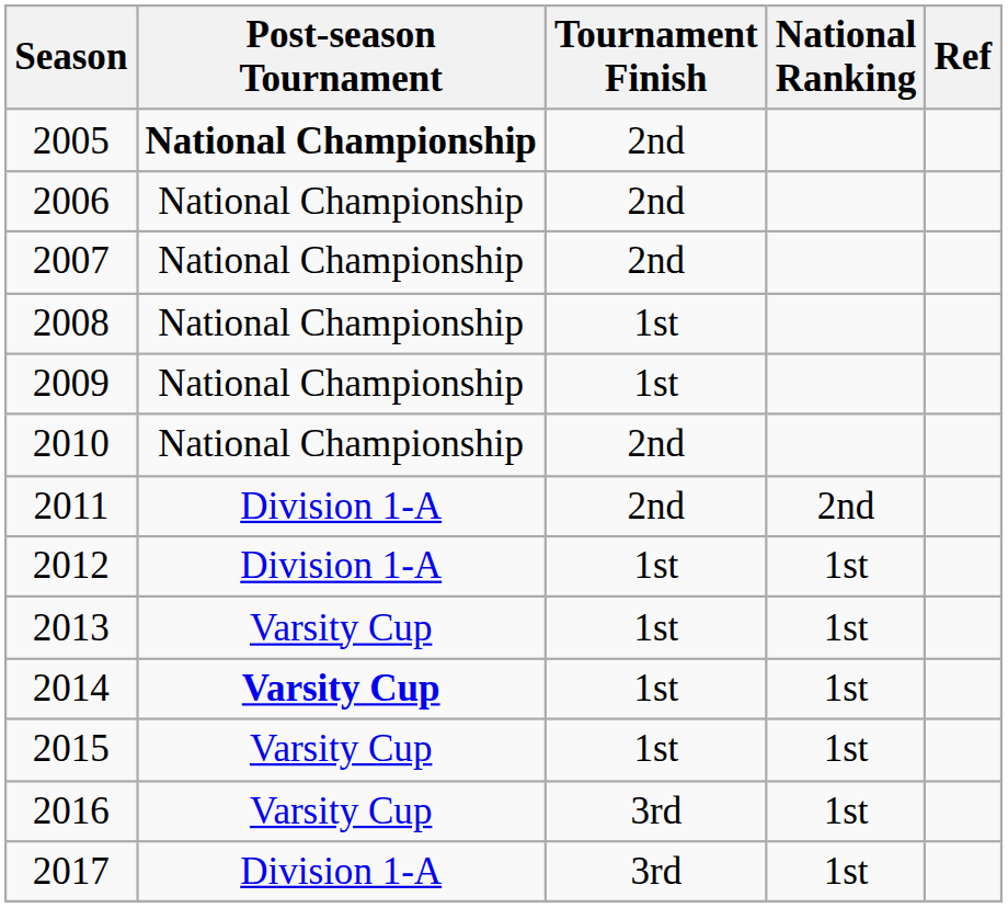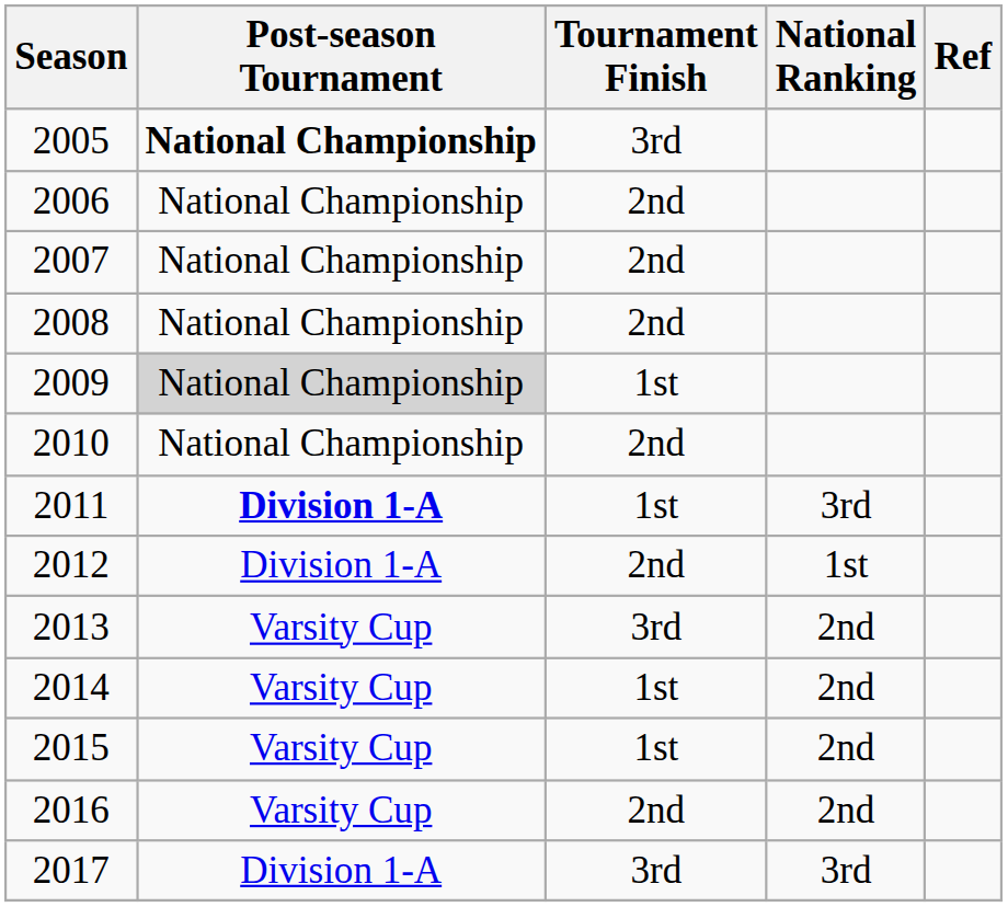2005 | Tournament Finish: 2nd -> 3rd
2008 | Tournament Finish: 1st -> 2nd
2009 | Post-season Tournament: no background -> lightgrey background
2011 | Post-season Tournament: normal -> bold
2011 | Tournament Finish: 2nd -> 1st
2011 | National Ranking: 2nd -> 3rd
2012 | Tournament Finish: 1st -> 2nd
2013 | Tournament Finish: 1st -> 3rd
2013 | National Ranking: 1st -> 2nd
2014 | Post-season Tournament: bold -> normal
2014 | National Ranking: 1st -> 2nd
2015 | National Ranking: 1st -> 2nd
2016 | Tournament Finish: 3rd -> 2nd
2016 | National Ranking: 1st -> 2nd
2017 | National Ranking: 1st -> 3rd
